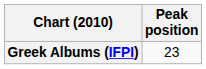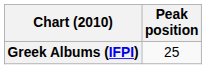Greek Albums (IFPI) | Peak position: 23 -> 25
